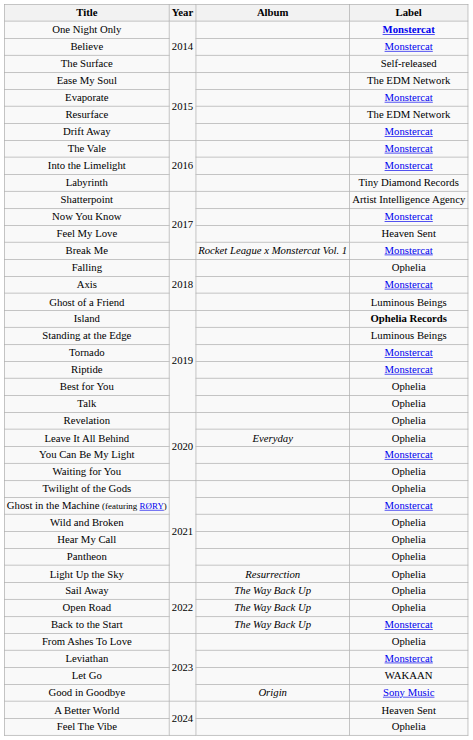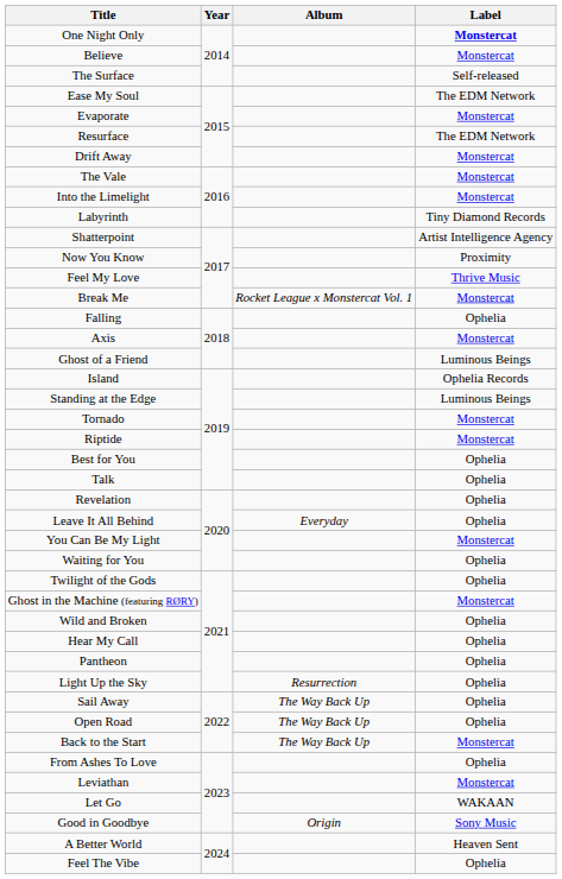Now You Know | Label: Monstercat -> Proximity
Feel My Love | Label: Heaven Sent -> Thrive Music
Island | Label: bold -> normal
